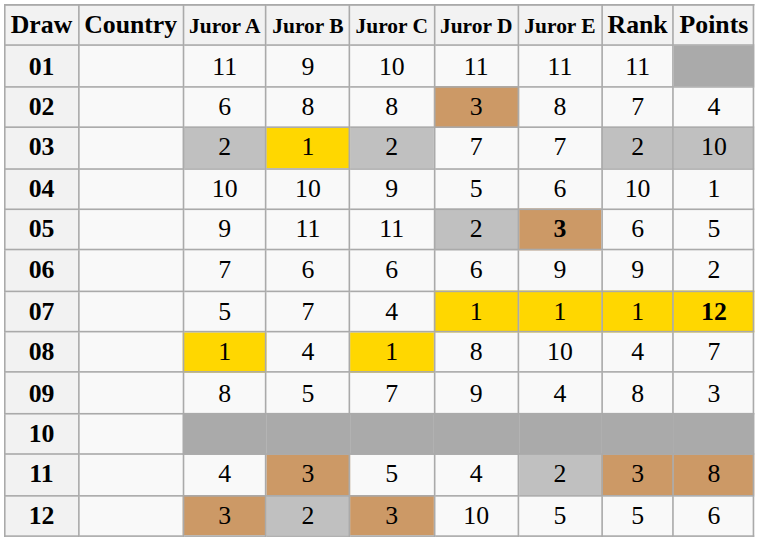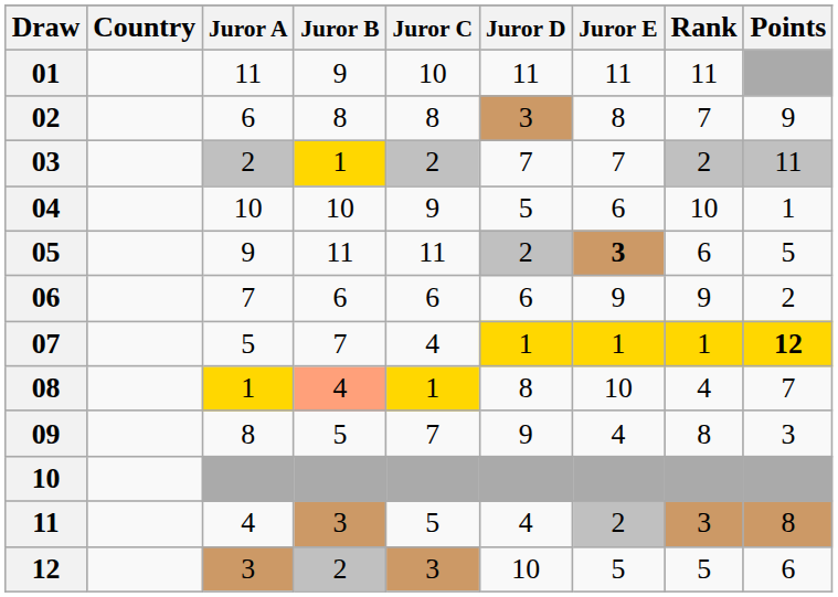02 | Points: 4 -> 9
03 | Points: 10 -> 11
08 | Juror B: no background -> lightsalmon background
